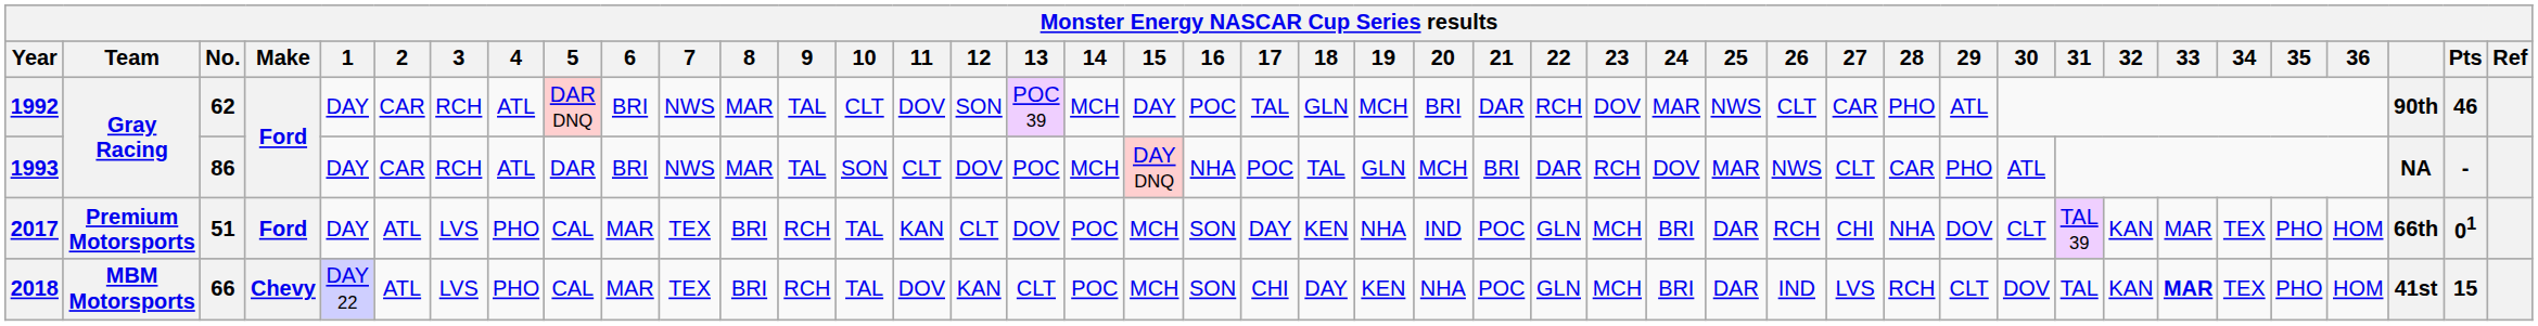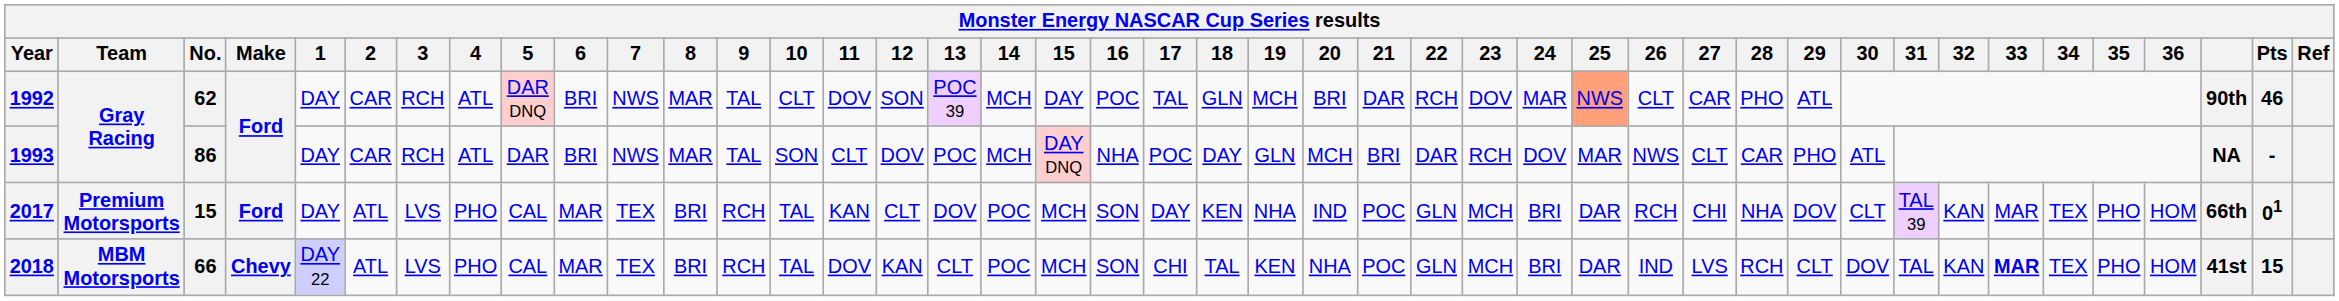1992 | 25: no background -> lightsalmon background
1993 | 18: TAL -> DAY
2017 | No.: 51 -> 15
2018 | 18: DAY -> TAL
